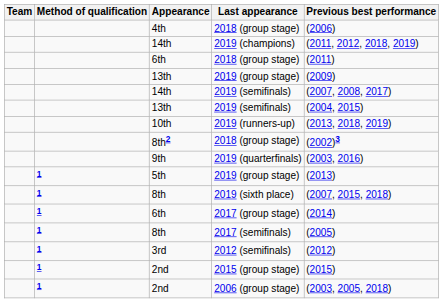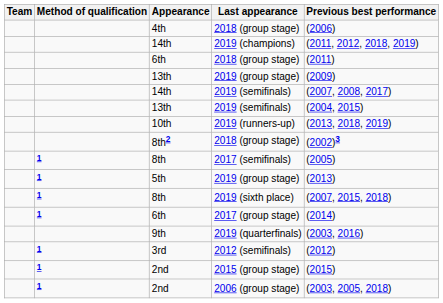rows swapped: 2019 (quarterfinals) <-> 2017 (semifinals)
